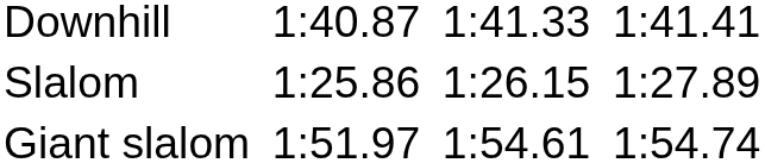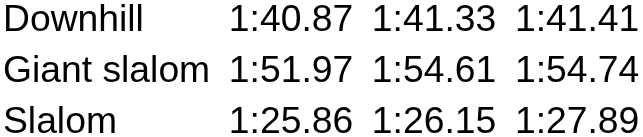rows swapped: Giant slalom <-> Slalom
